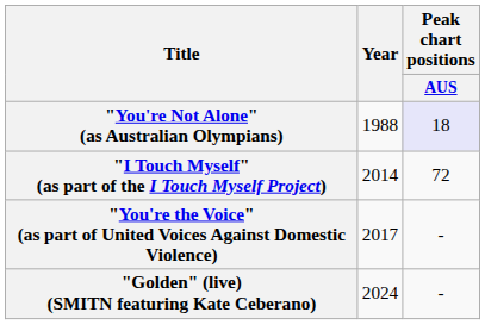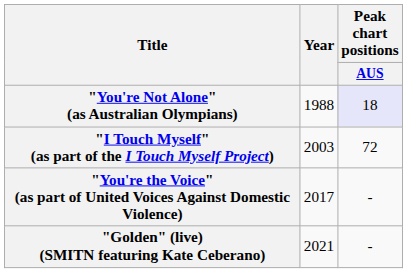"I Touch Myself" (as part of the I Touch Myself Project) | Year: 2014 -> 2003
"Golden" (live) (SMITN featuring Kate Ceberano) | Year: 2024 -> 2021
